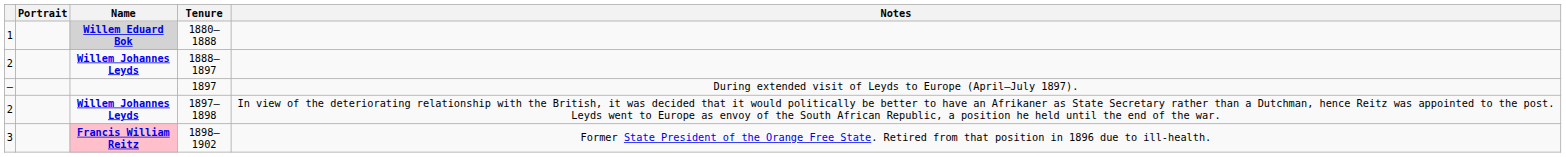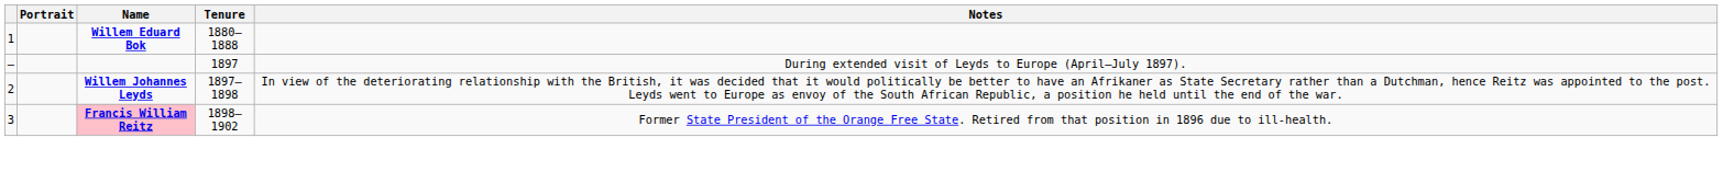1880–1888 | Name: lightgrey background -> no background
- row: 2 | Willem Johannes Leyds | 1888–1897
